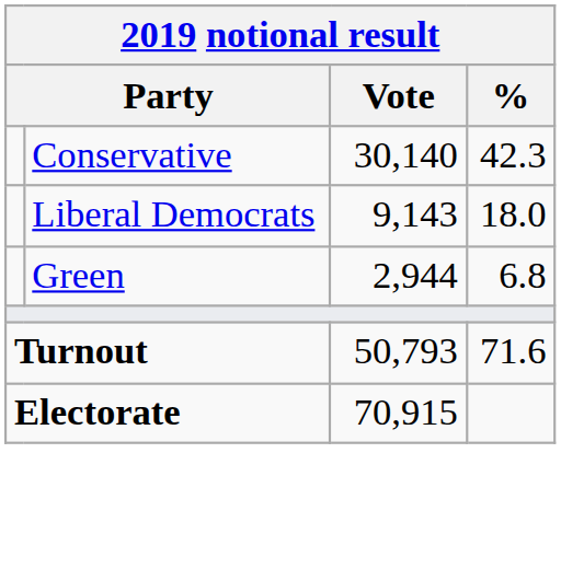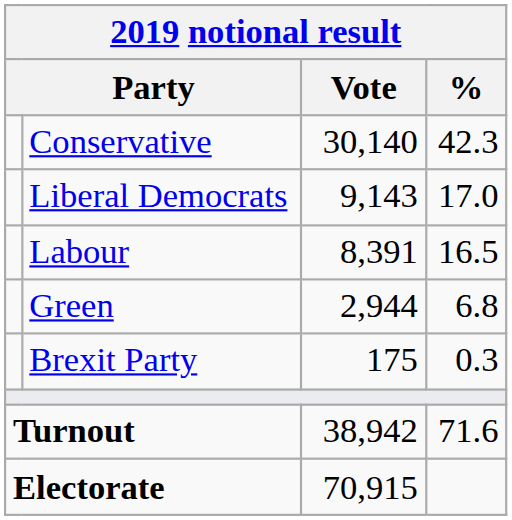Liberal Democrats | %: 18.0 -> 17.0
+ row: Labour | 8,391 | 16.5
+ row: Brexit Party | 175 | 0.3
Turnout | Vote: 50,793 -> 38,942
